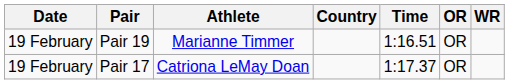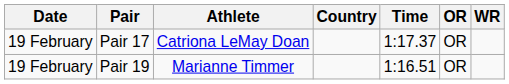rows swapped: Pair 17 <-> Pair 19
